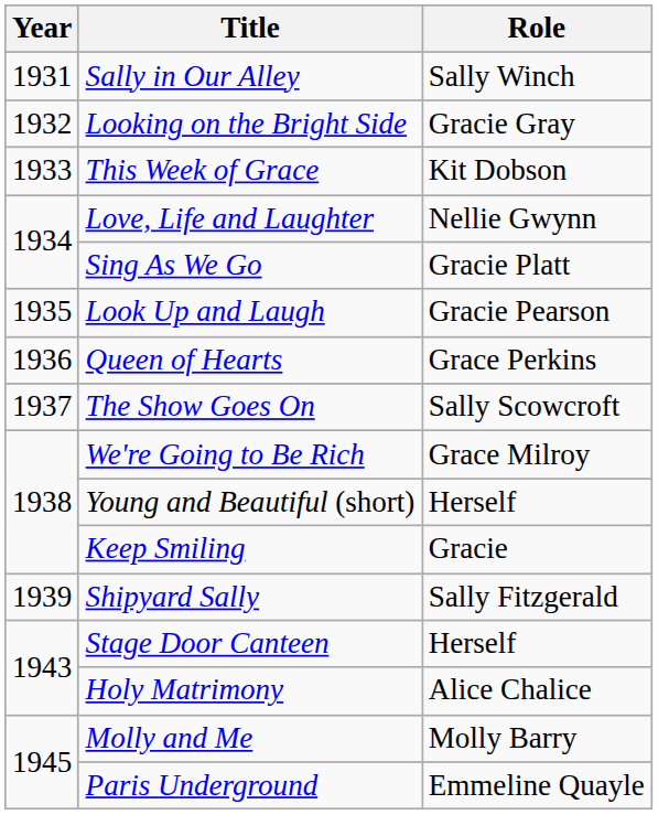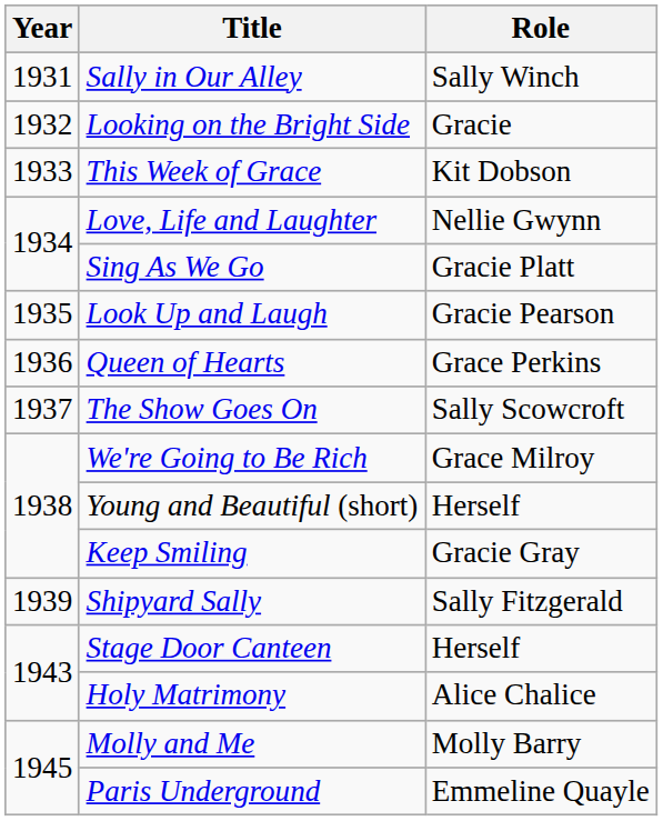Looking on the Bright Side | Role: Gracie Gray -> Gracie
Keep Smiling | Role: Gracie -> Gracie Gray
